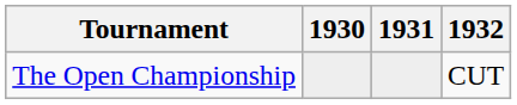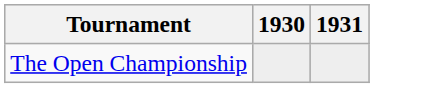- column: 1932 | CUT
